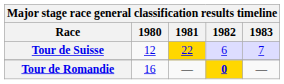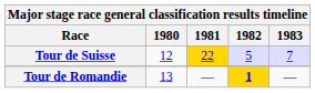Tour de Suisse | 1982: 6 -> 5
Tour de Romandie | 1980: 16 -> 13
Tour de Romandie | 1982: 0 -> 1
